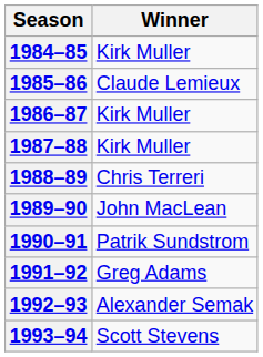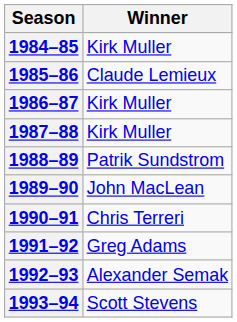1988–89 | Winner: Chris Terreri -> Patrik Sundstrom
1990–91 | Winner: Patrik Sundstrom -> Chris Terreri
